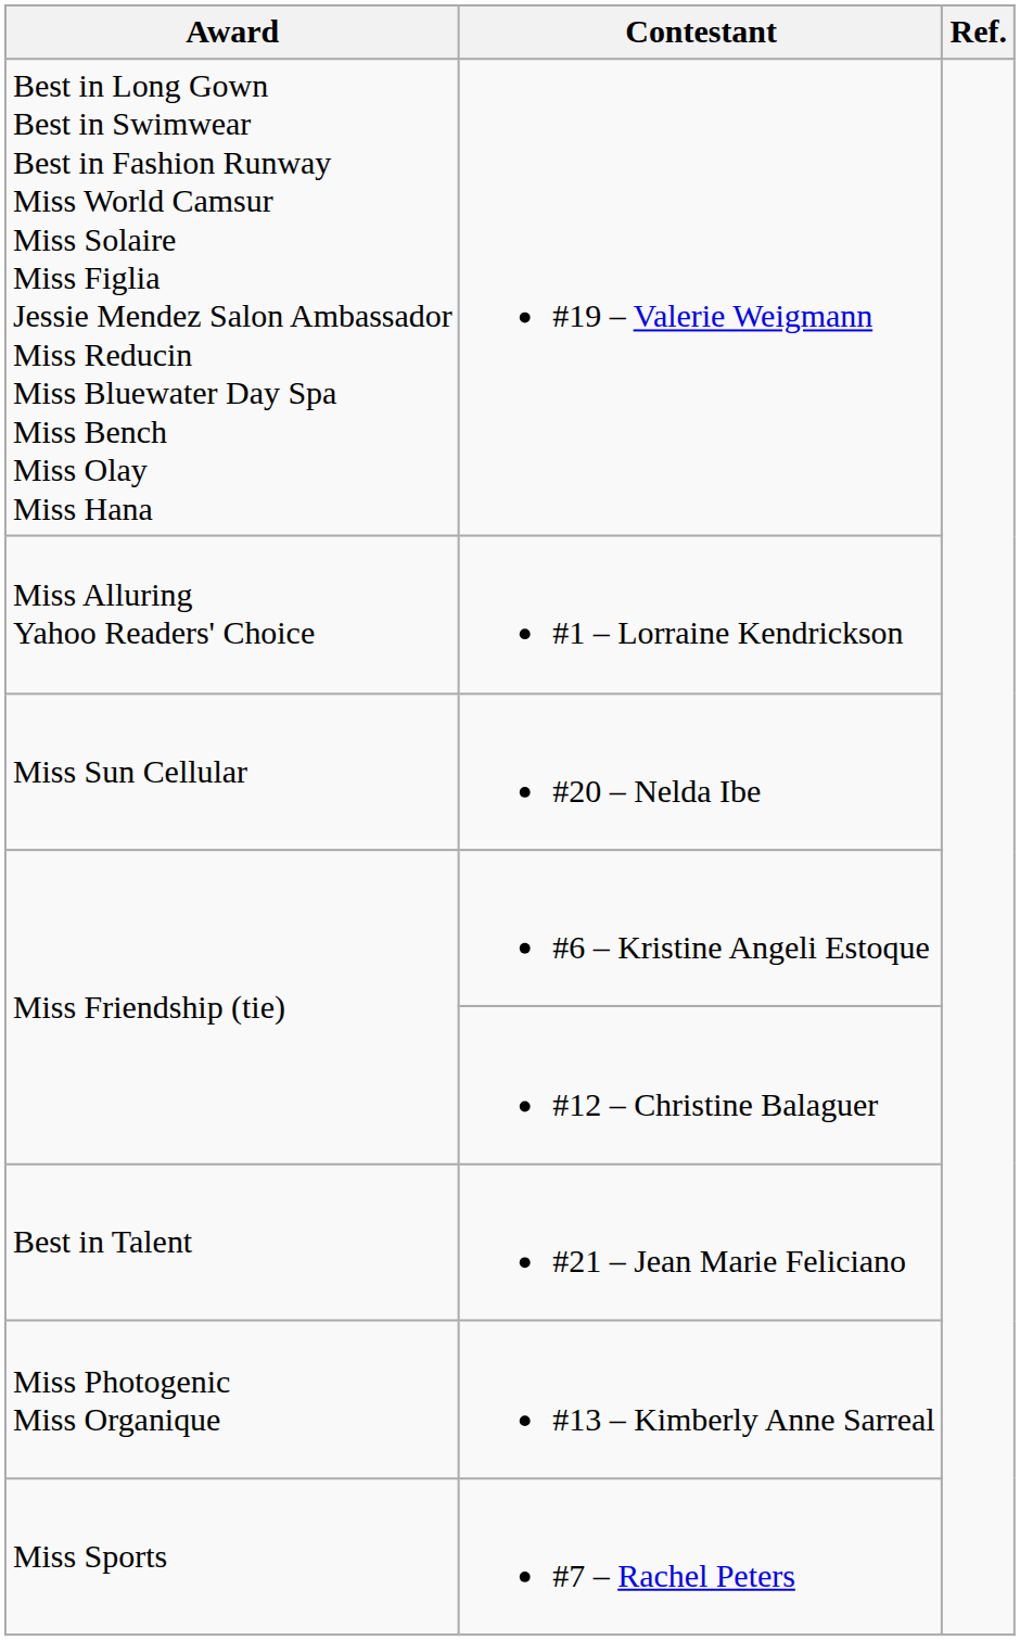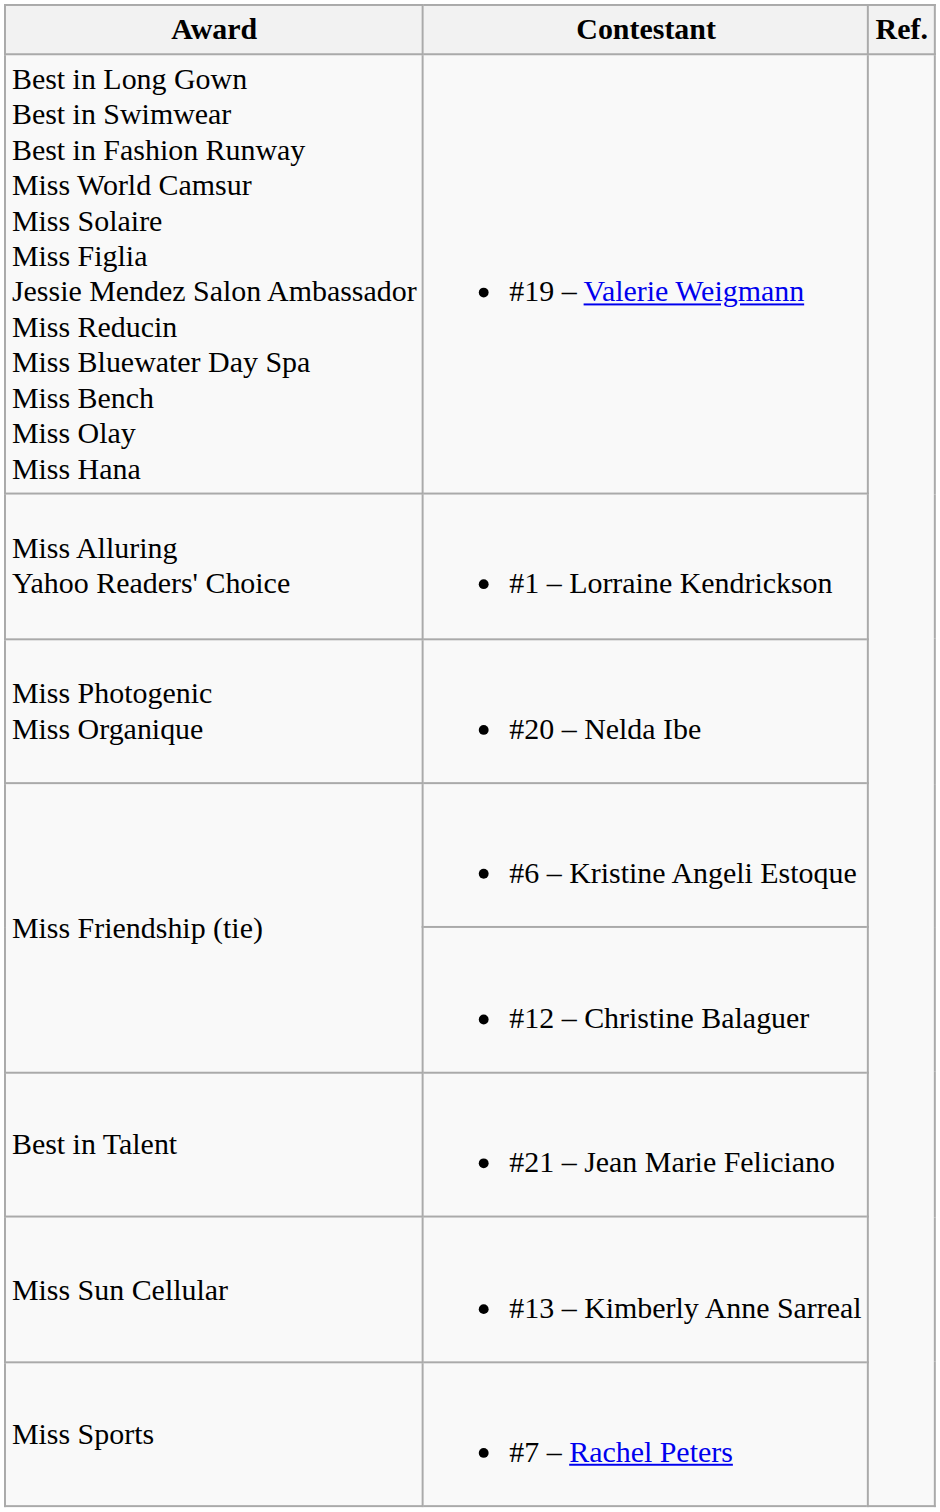#20 – Nelda Ibe | Award: Miss Sun Cellular -> Miss Photogenic Miss Organique
#13 – Kimberly Anne Sarreal | Award: Miss Photogenic Miss Organique -> Miss Sun Cellular
